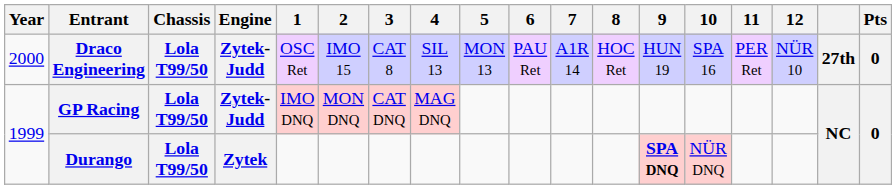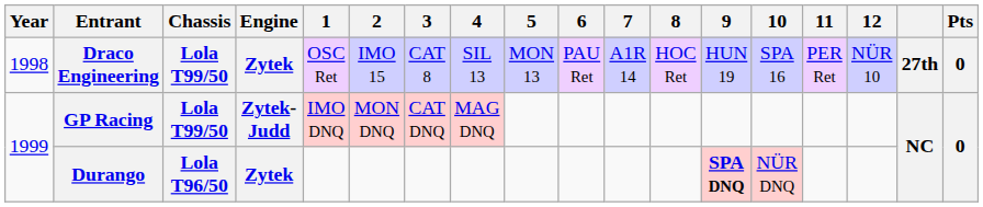Draco Engineering | Year: 2000 -> 1998
Draco Engineering | Engine: Zytek-Judd -> Zytek
Durango | Chassis: Lola T99/50 -> Lola T96/50
